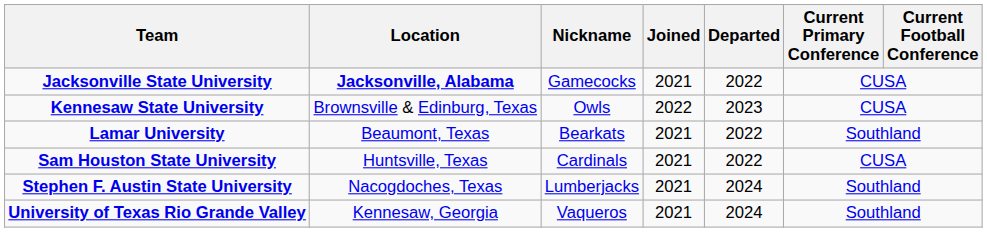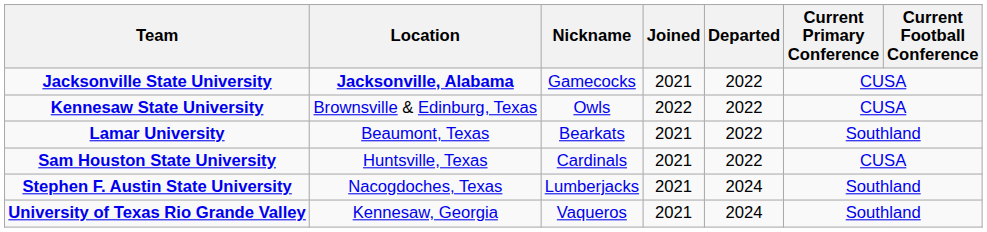Kennesaw State University | Departed: 2023 -> 2022
